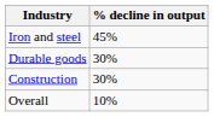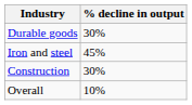rows swapped: Durable goods <-> Iron and steel
